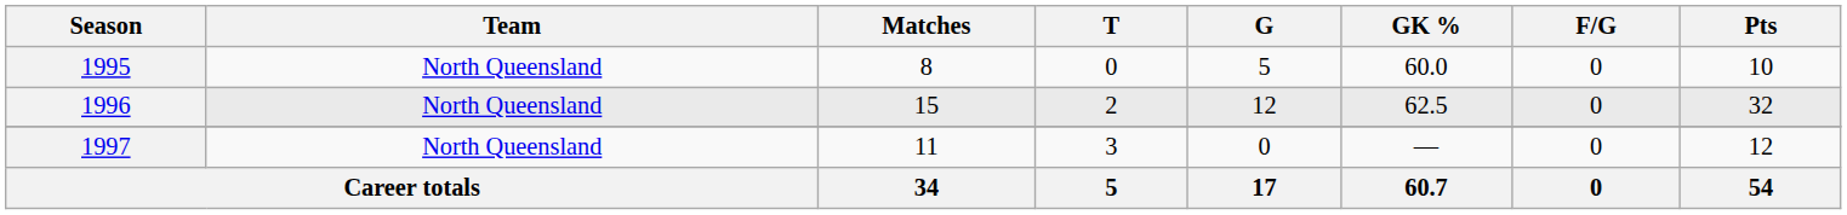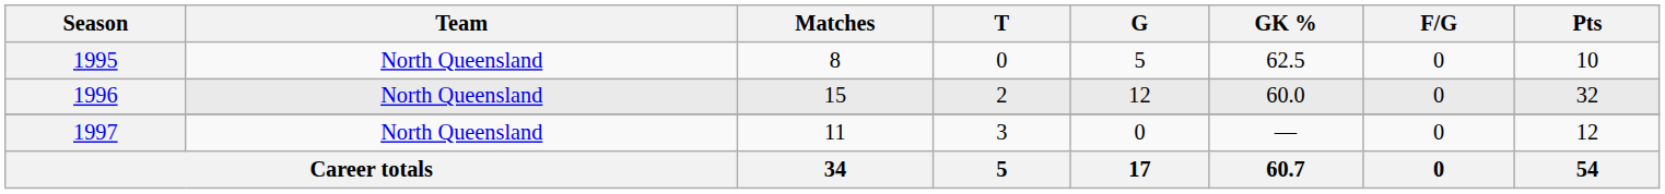1995 | GK %: 60.0 -> 62.5
1996 | GK %: 62.5 -> 60.0
